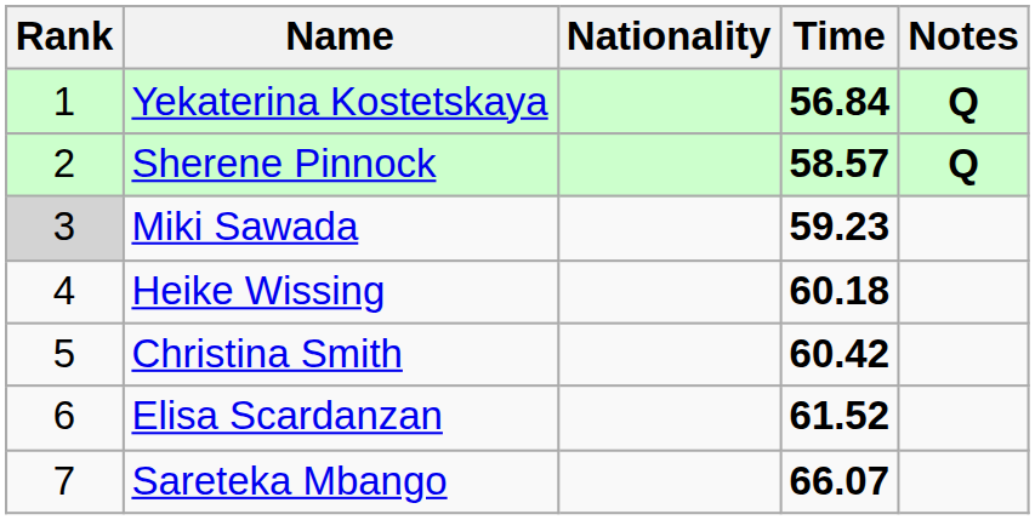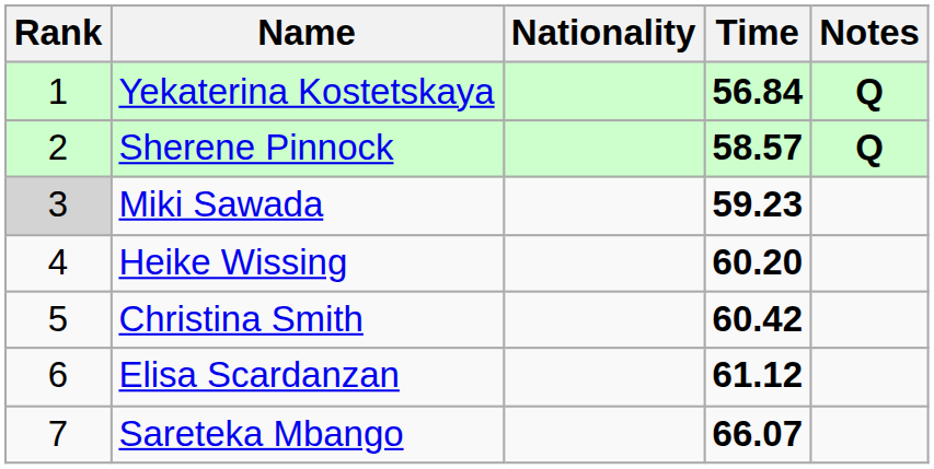Heike Wissing | Time: 60.18 -> 60.20
Elisa Scardanzan | Time: 61.52 -> 61.12
